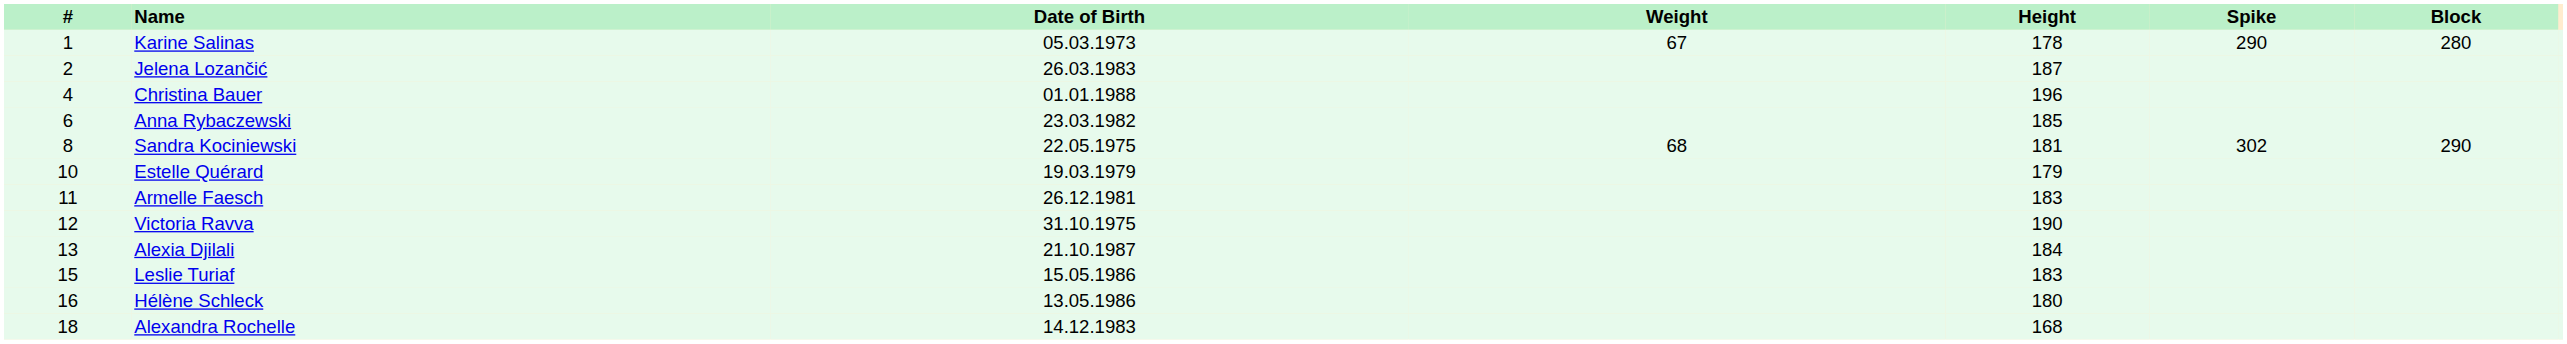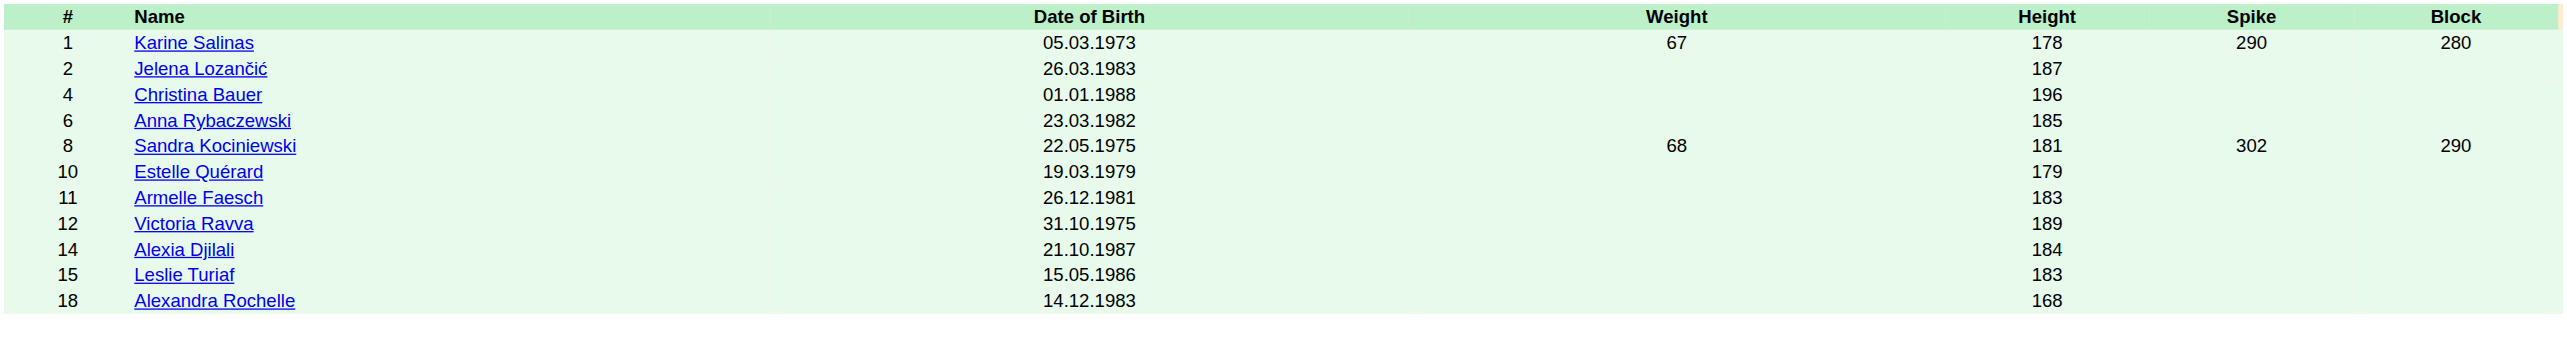Victoria Ravva | Height: 190 -> 189
Alexia Djilali | #: 13 -> 14
- row: 16 | Hélène Schleck | 13.05.1986 | 180
